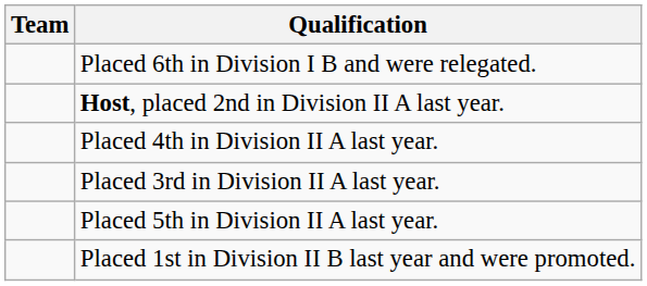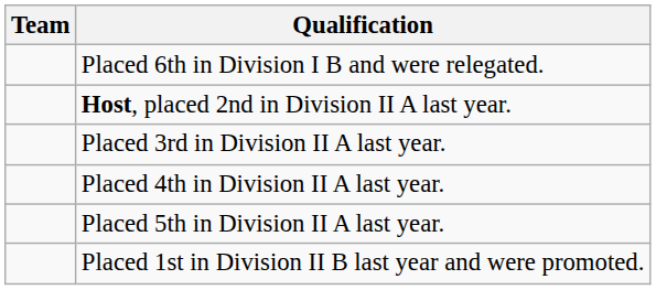rows swapped: Placed 3rd in Division II A last year. <-> Placed 4th in Division II A last year.
